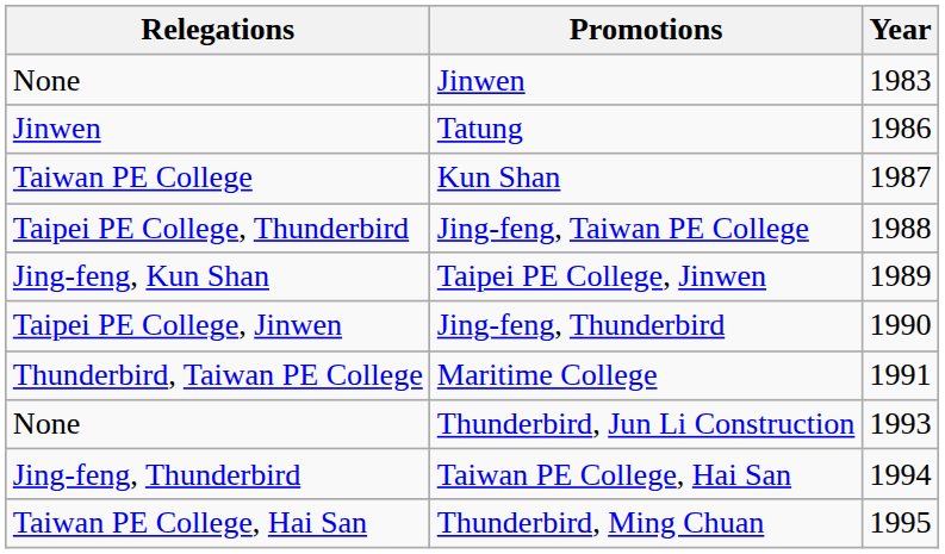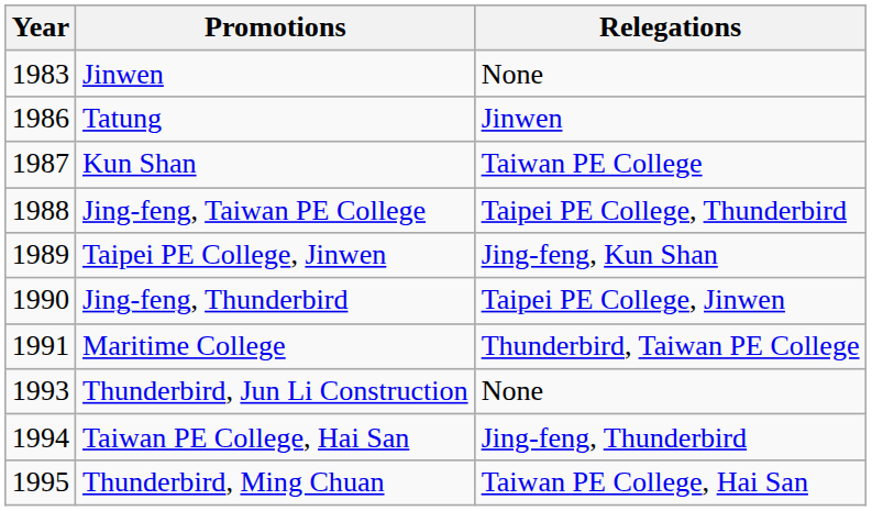columns swapped: Year <-> Relegations
